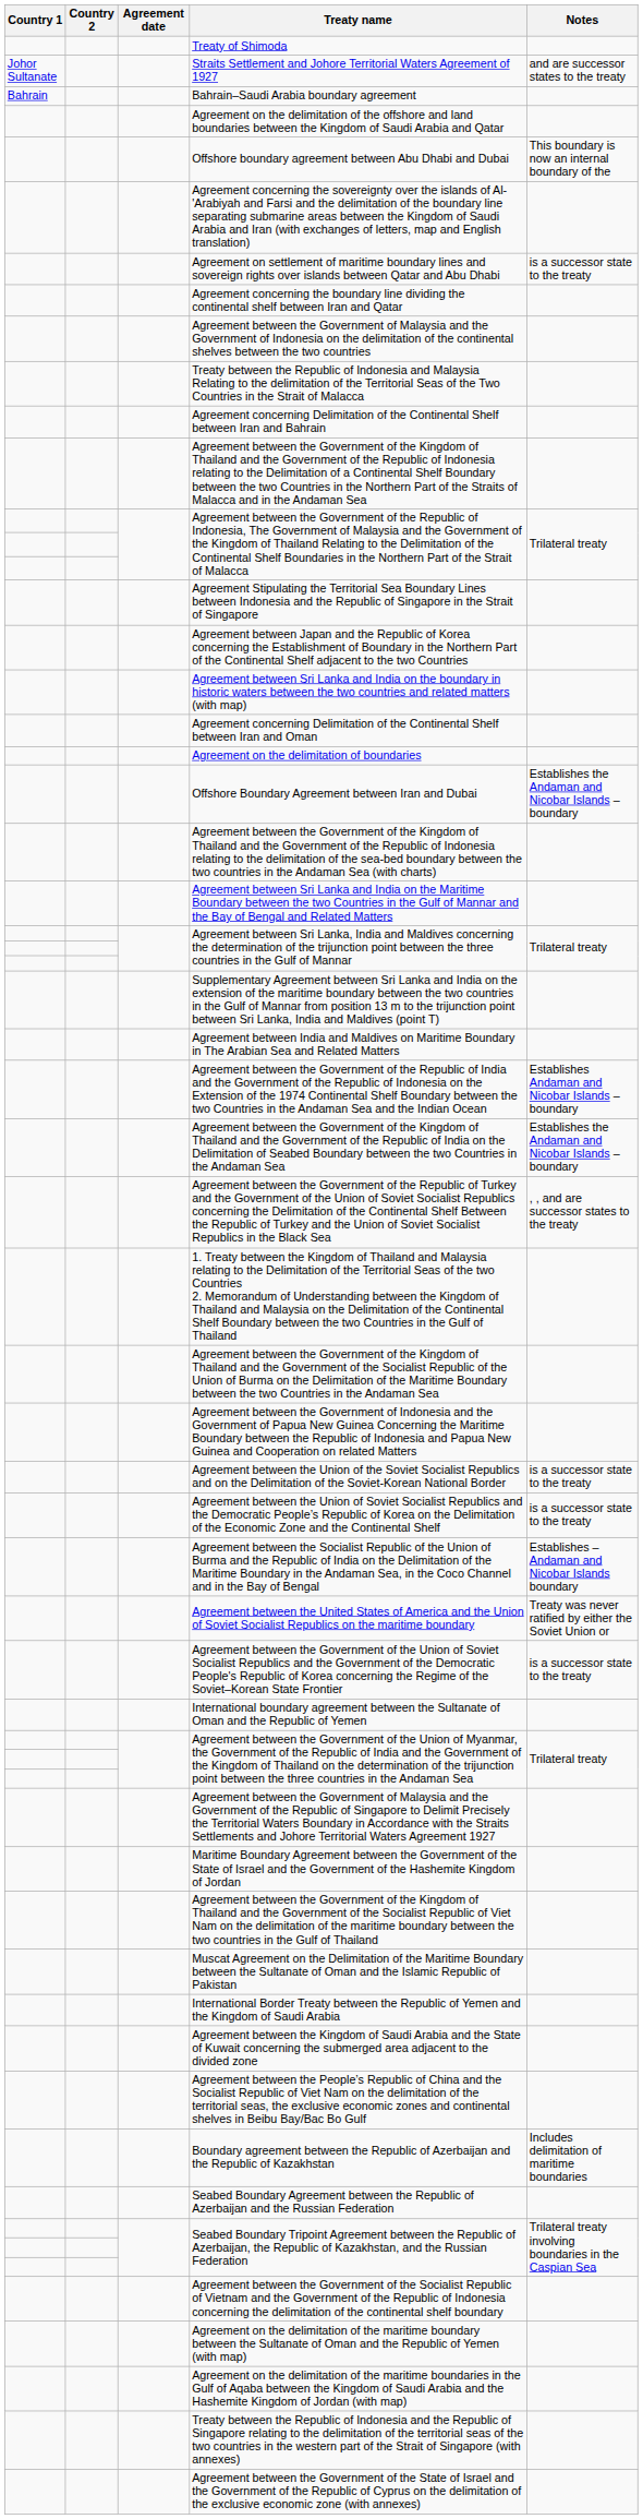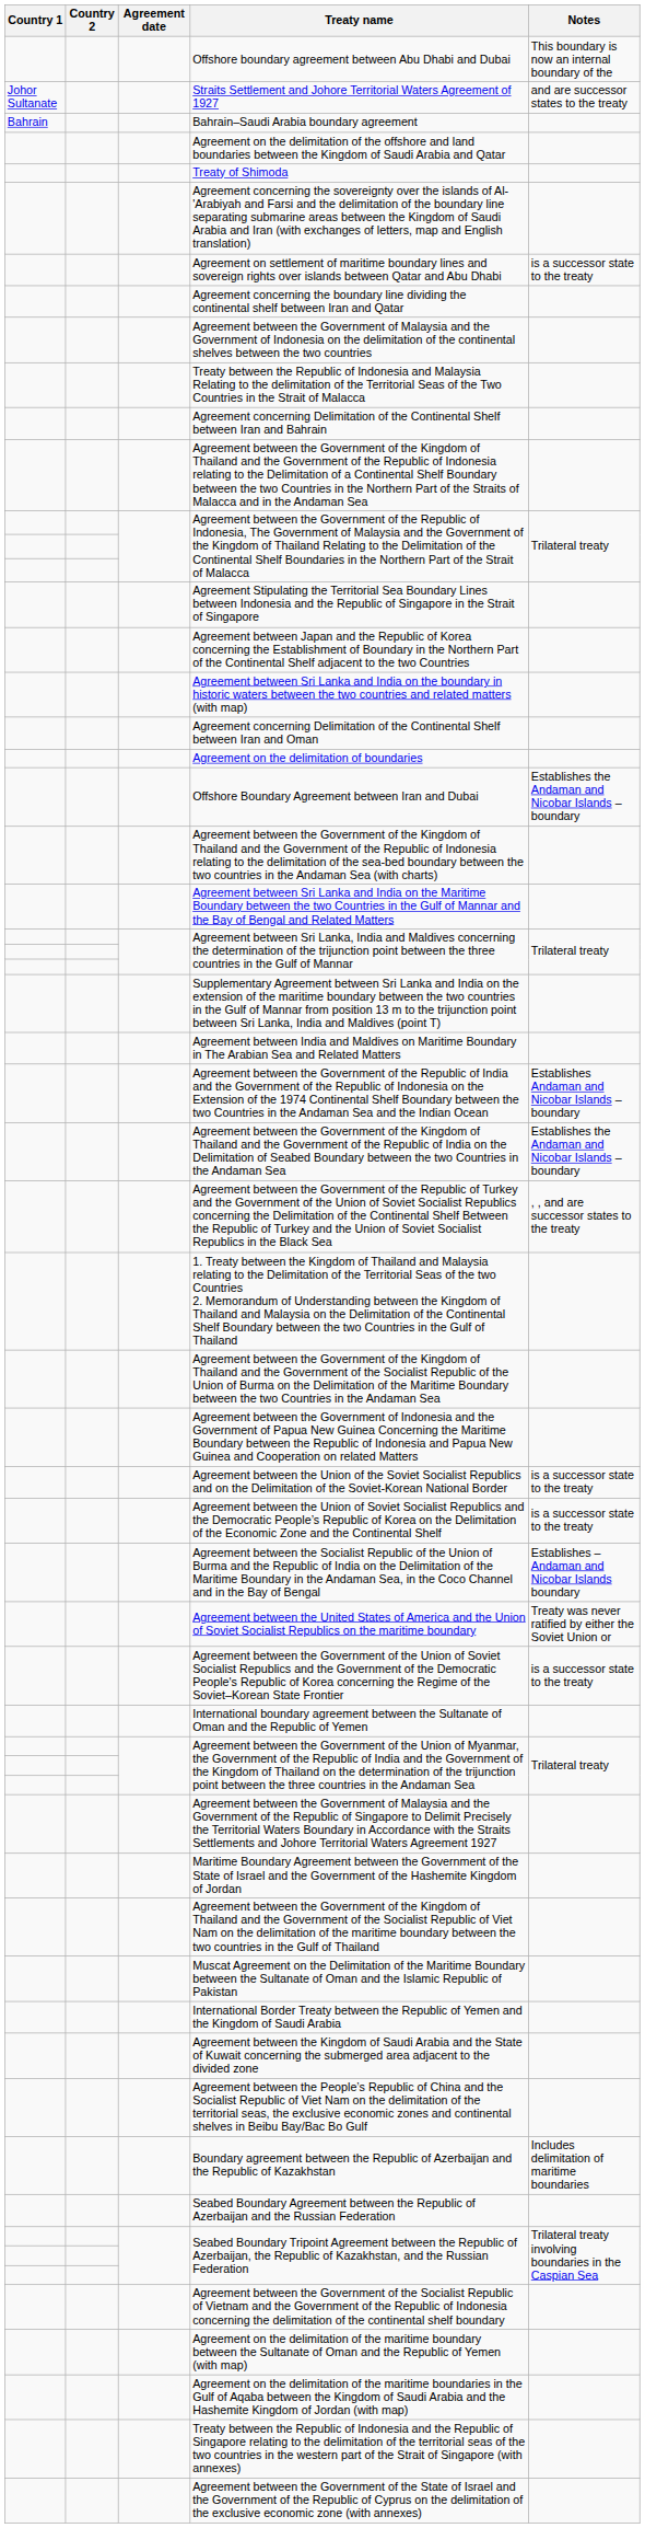rows swapped: Treaty of Shimoda <-> Offshore boundary agreement between Abu Dhabi and Dubai
